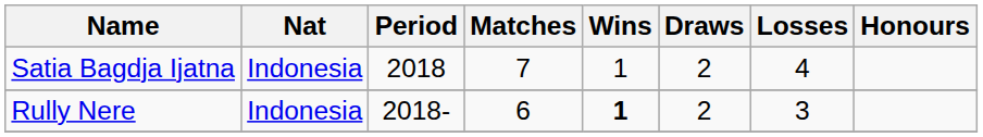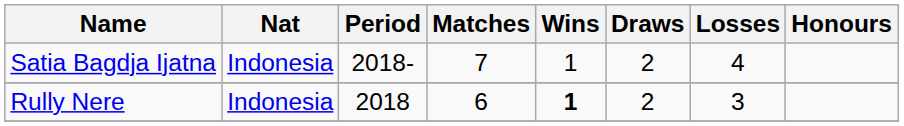Satia Bagdja Ijatna | Period: 2018 -> 2018-
Rully Nere | Period: 2018- -> 2018
